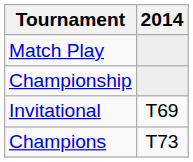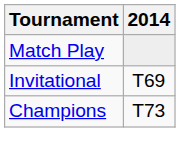- row: Championship
